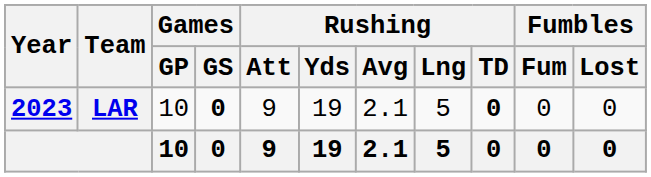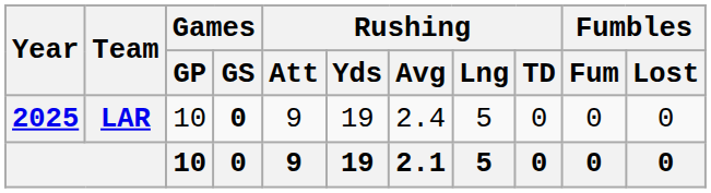LAR | Year: 2023 -> 2025
LAR | Rushing / Avg: 2.1 -> 2.4
LAR | Rushing / TD: bold -> normal
